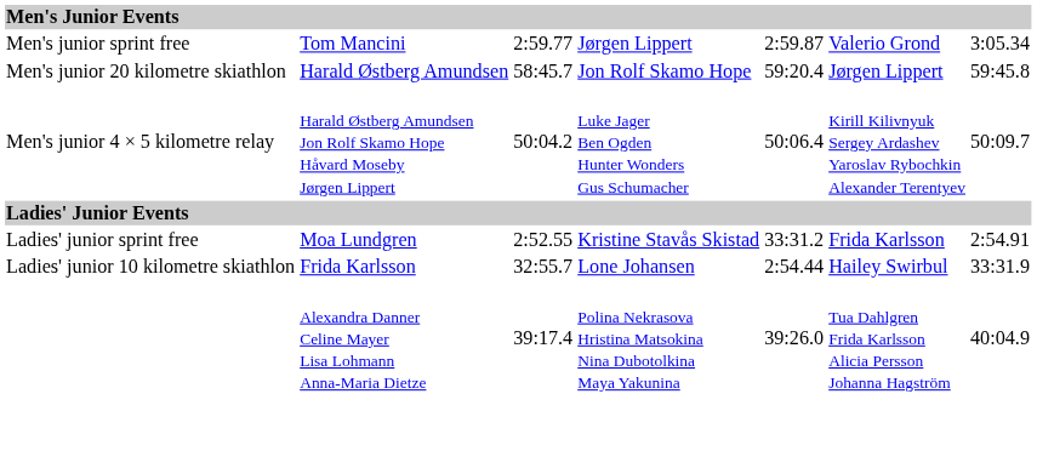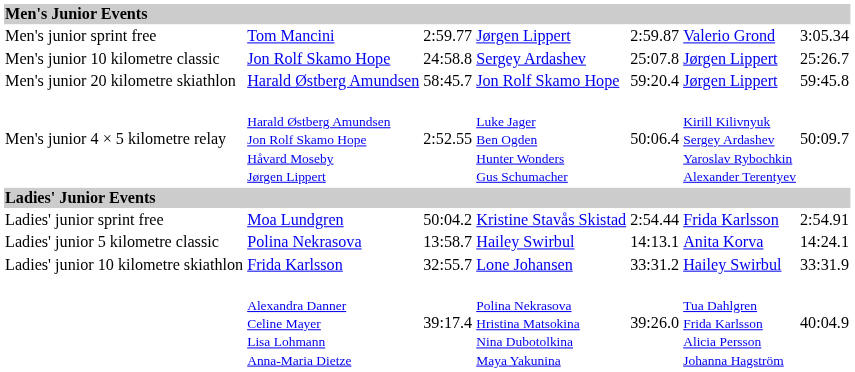+ row: Men's junior 10 kilometre classic | Jon Rolf Skamo Hope | 24:58.8 | Sergey Ardashev | 25:07.8 | Jørgen Lippert | 25:26.7
Men's junior 4 × 5 kilometre relay | column 3: 50:04.2 -> 2:52.55
Ladies' junior sprint free | column 3: 2:52.55 -> 50:04.2
Ladies' junior sprint free | column 5: 33:31.2 -> 2:54.44
+ row: Ladies' junior 5 kilometre classic | Polina Nekrasova | 13:58.7 | Hailey Swirbul | 14:13.1 | Anita Korva | 14:24.1
Ladies' junior 10 kilometre skiathlon | column 5: 2:54.44 -> 33:31.2
